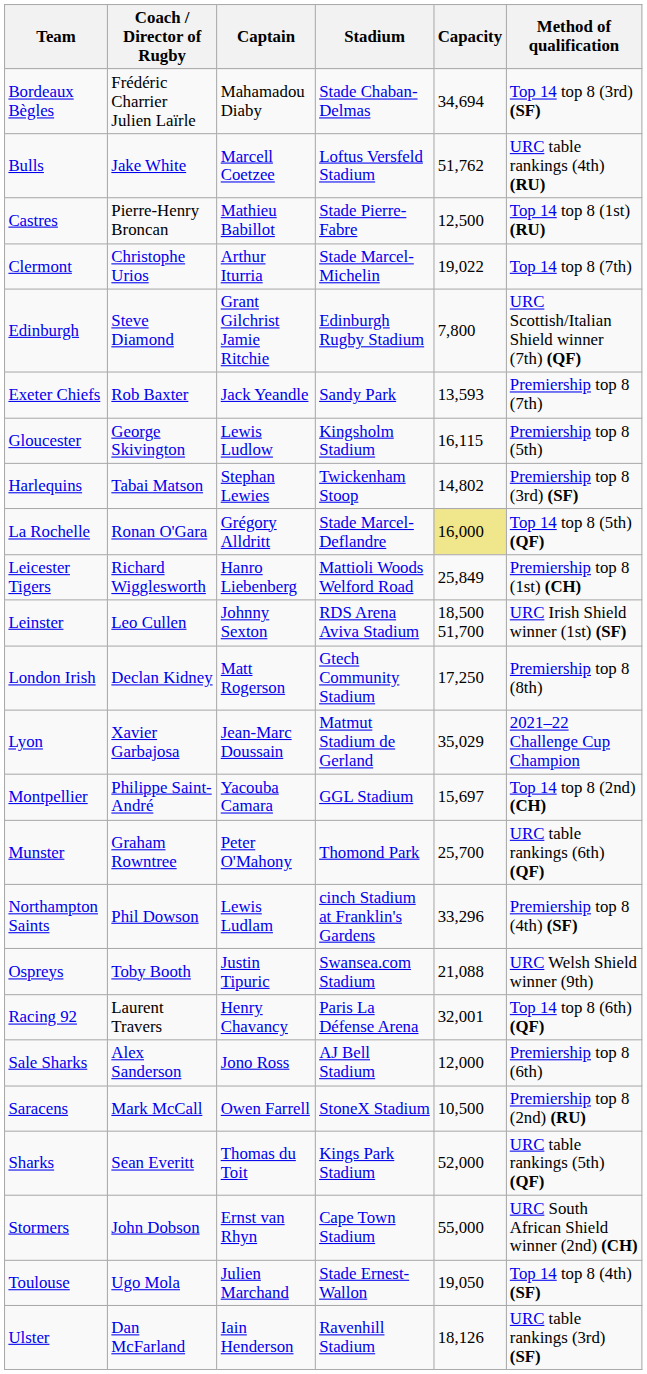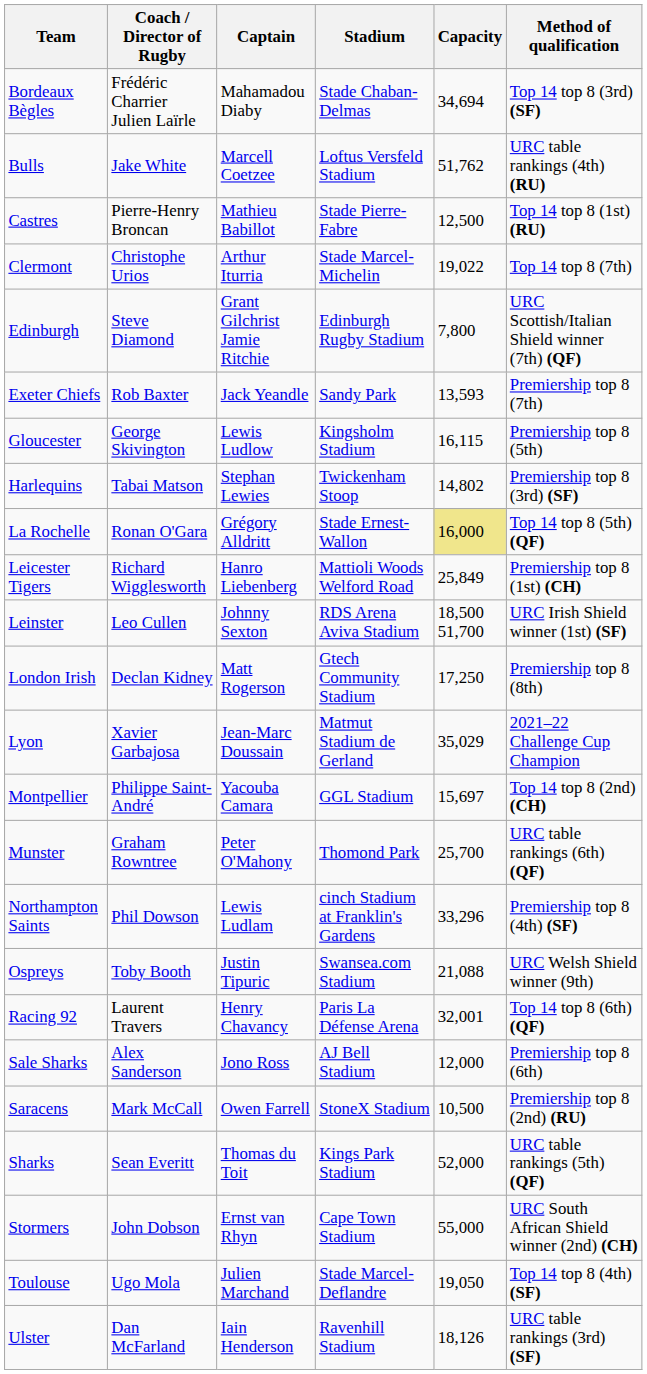La Rochelle | Stadium: Stade Marcel-Deflandre -> Stade Ernest-Wallon
Toulouse | Stadium: Stade Ernest-Wallon -> Stade Marcel-Deflandre
